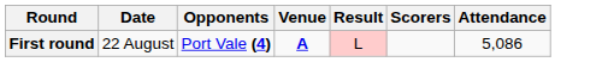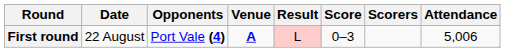+ column: Score | 0–3
First round | Attendance: 5,086 -> 5,006
